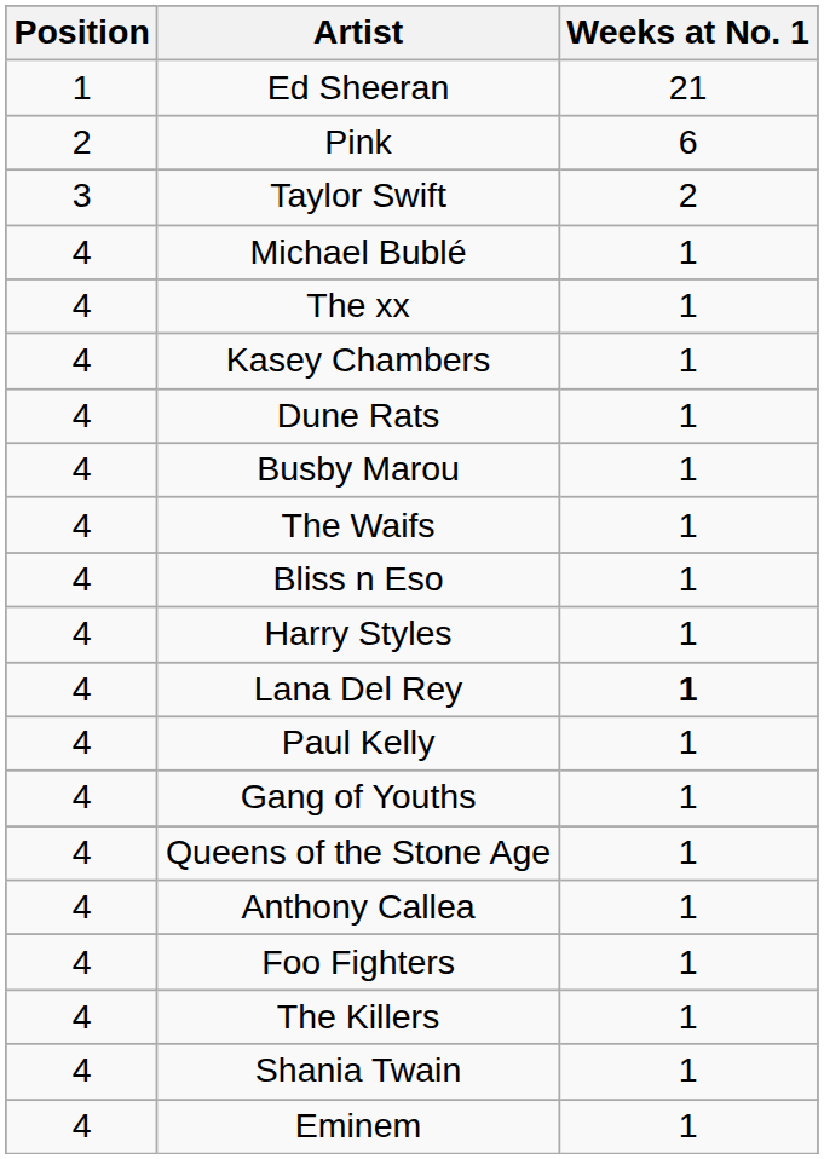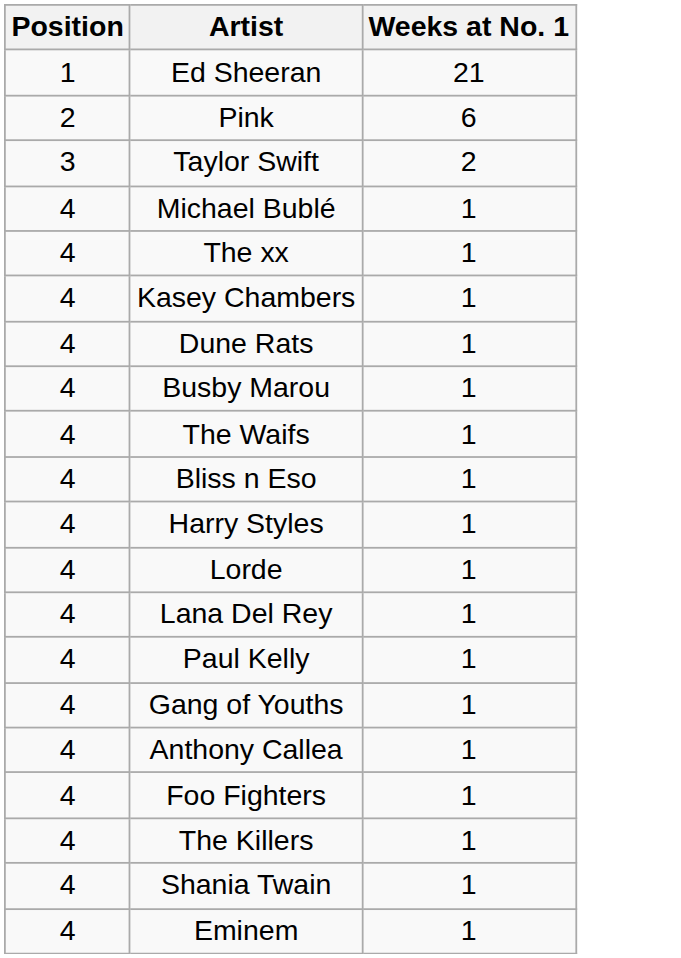+ row: 4 | Lorde | 1
Lana Del Rey | Weeks at No. 1: bold -> normal
- row: 4 | Queens of the Stone Age | 1
